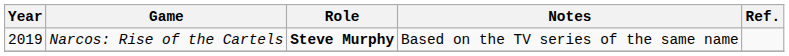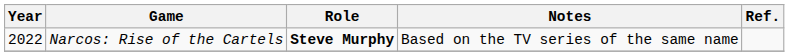Narcos: Rise of the Cartels | Year: 2019 -> 2022
